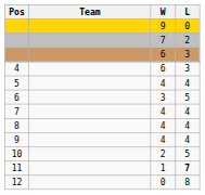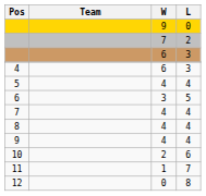10 | L: 5 -> 6
11 | L: bold -> normal
